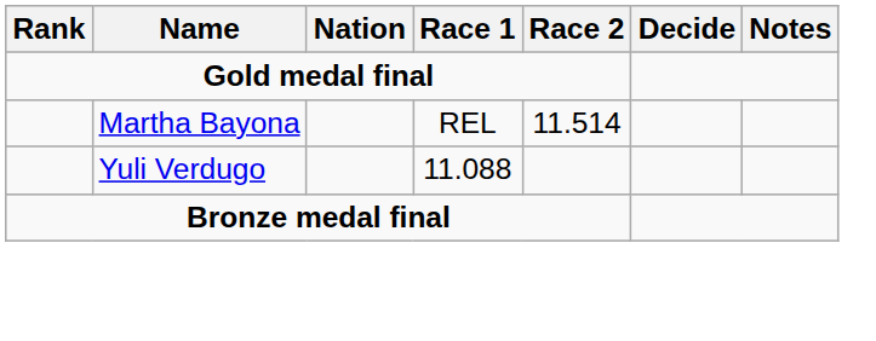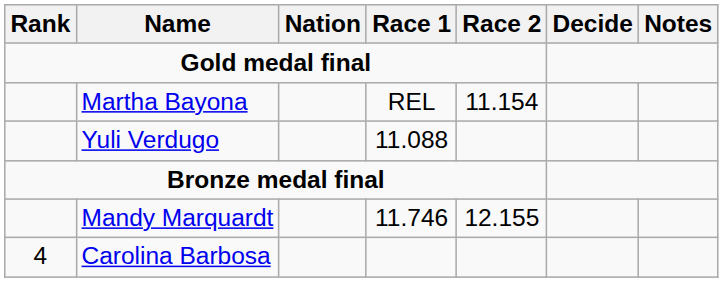Martha Bayona | Race 2: 11.514 -> 11.154
+ row: Mandy Marquardt | 11.746 | 12.155
+ row: 4 | Carolina Barbosa
